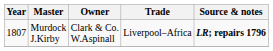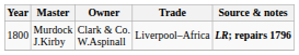Murdock J.Kirby | Year: 1807 -> 1800
